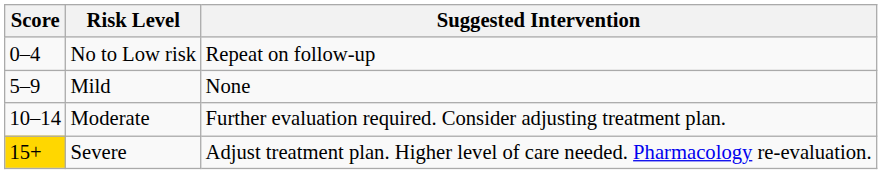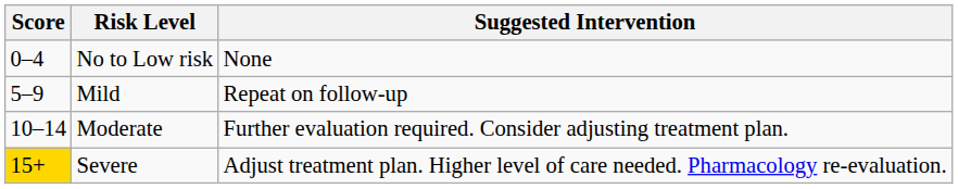No to Low risk | Suggested Intervention: Repeat on follow-up -> None
Mild | Suggested Intervention: None -> Repeat on follow-up
